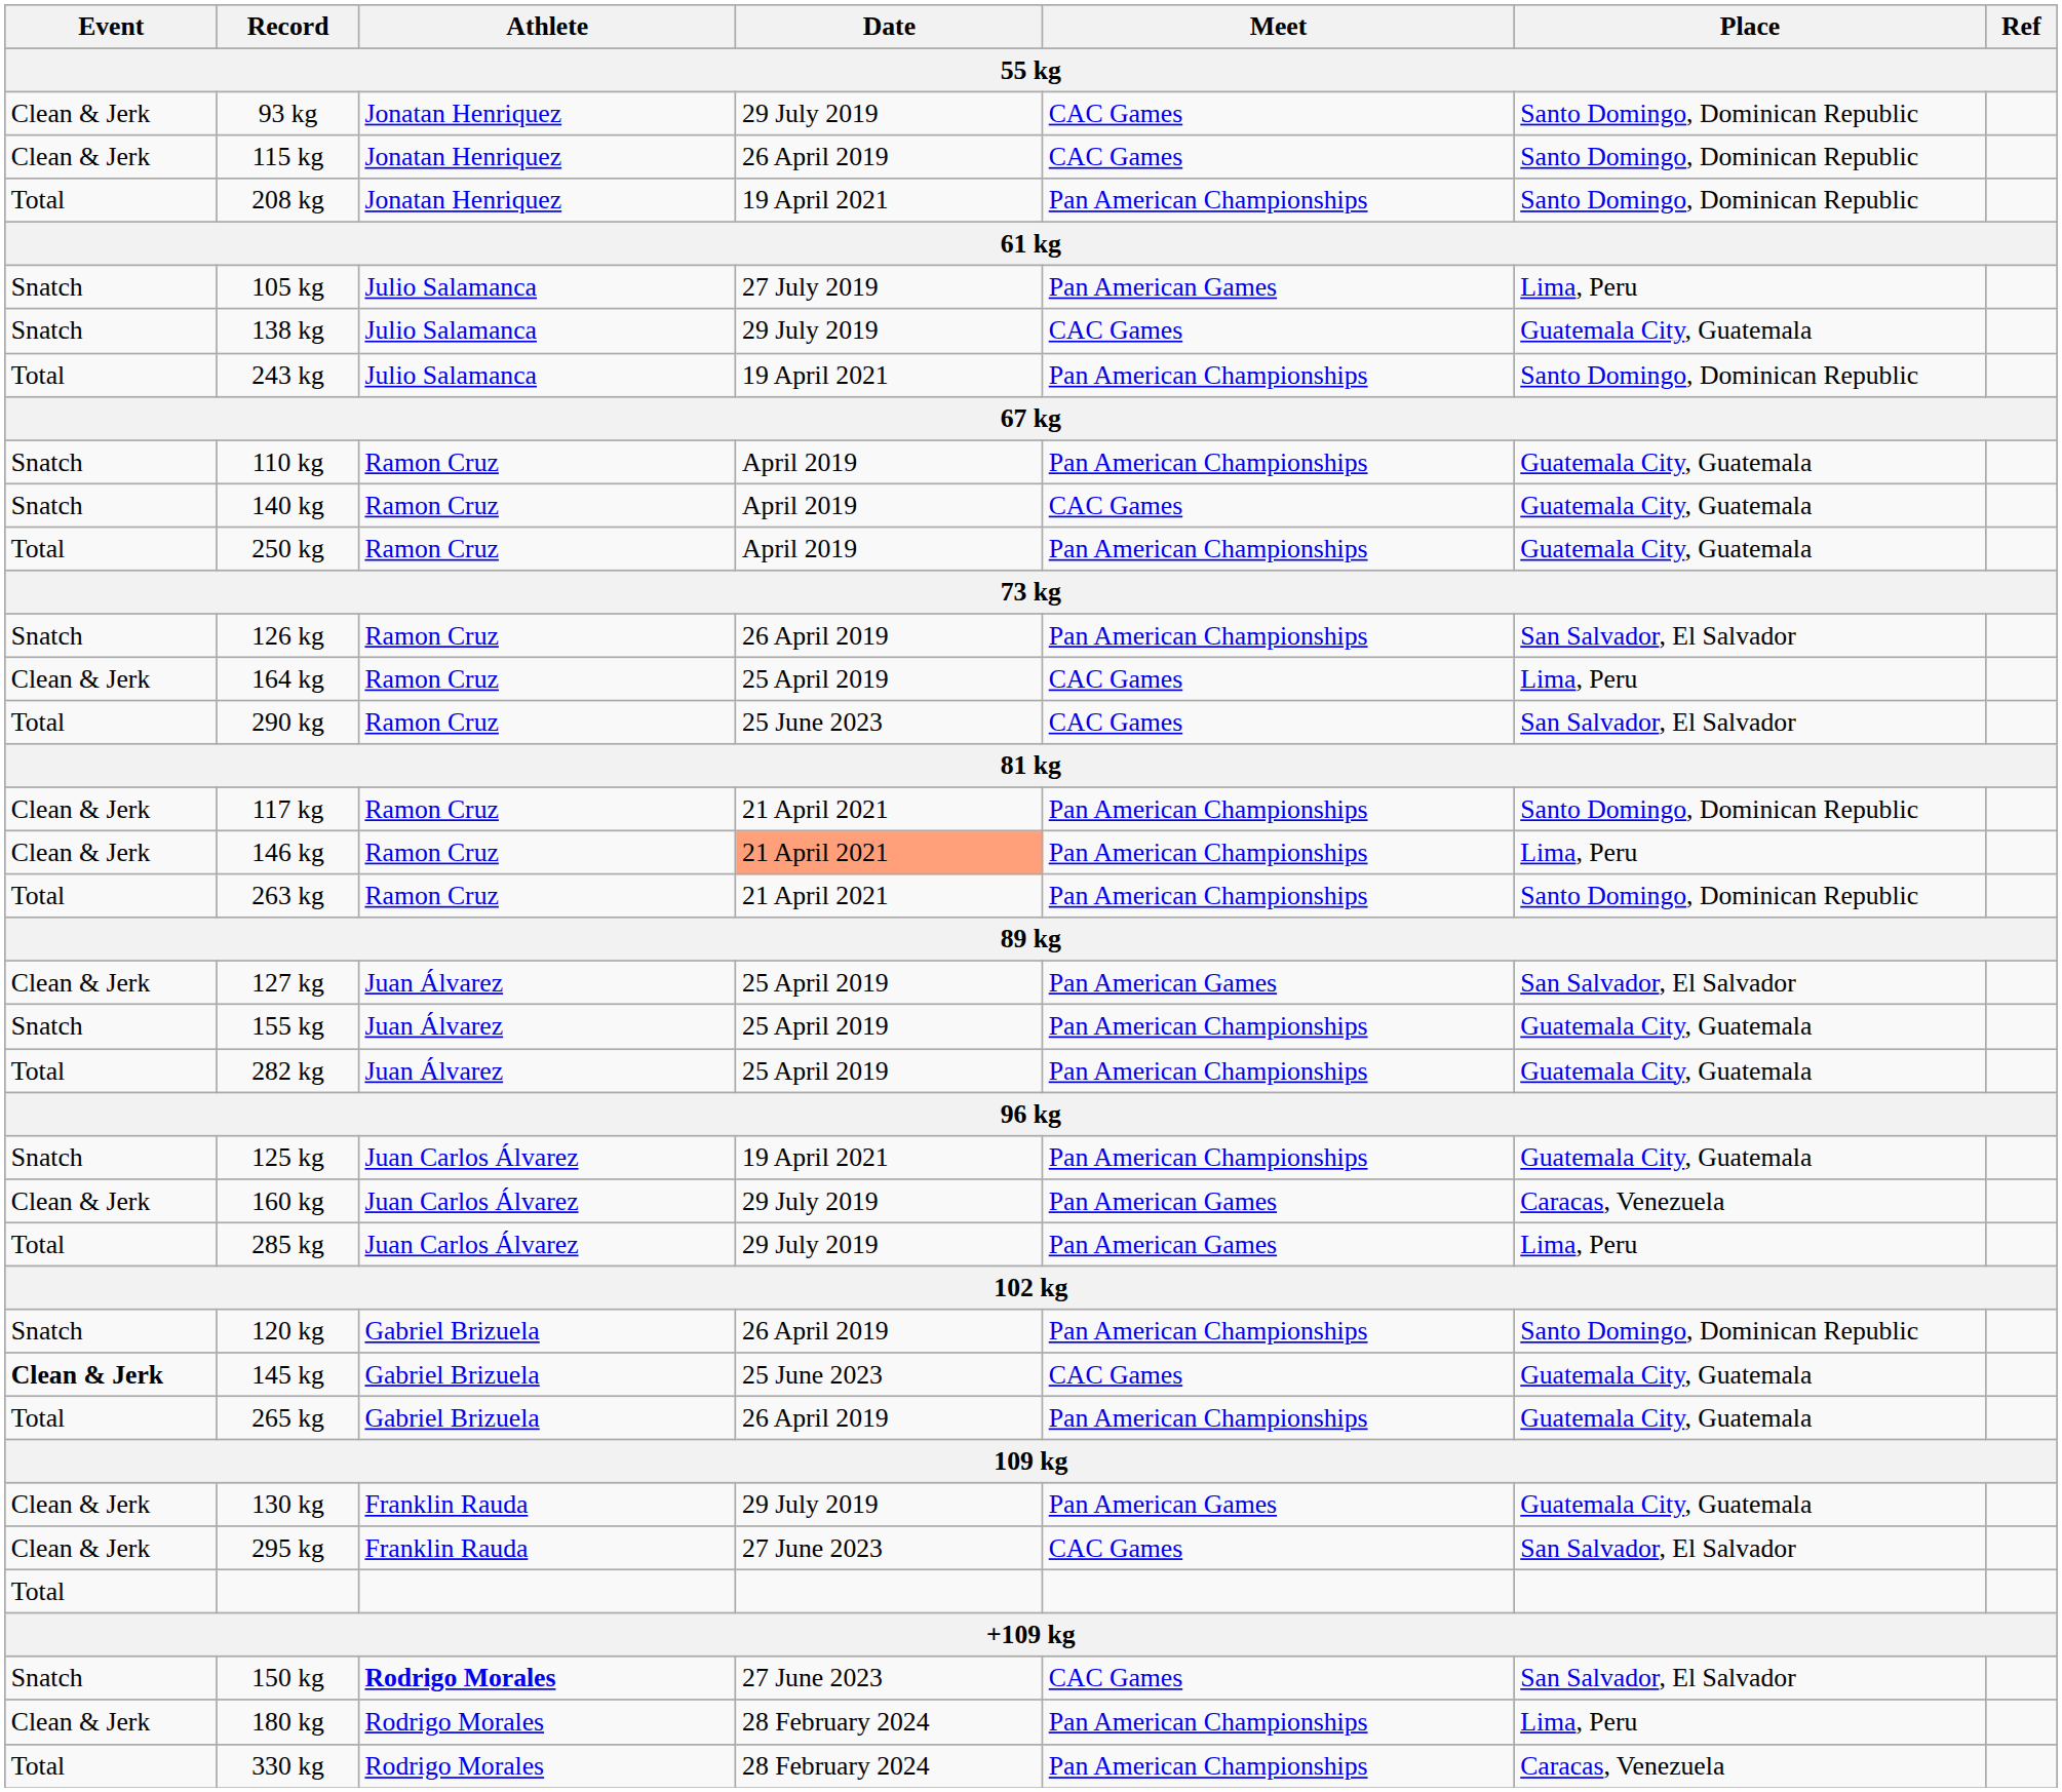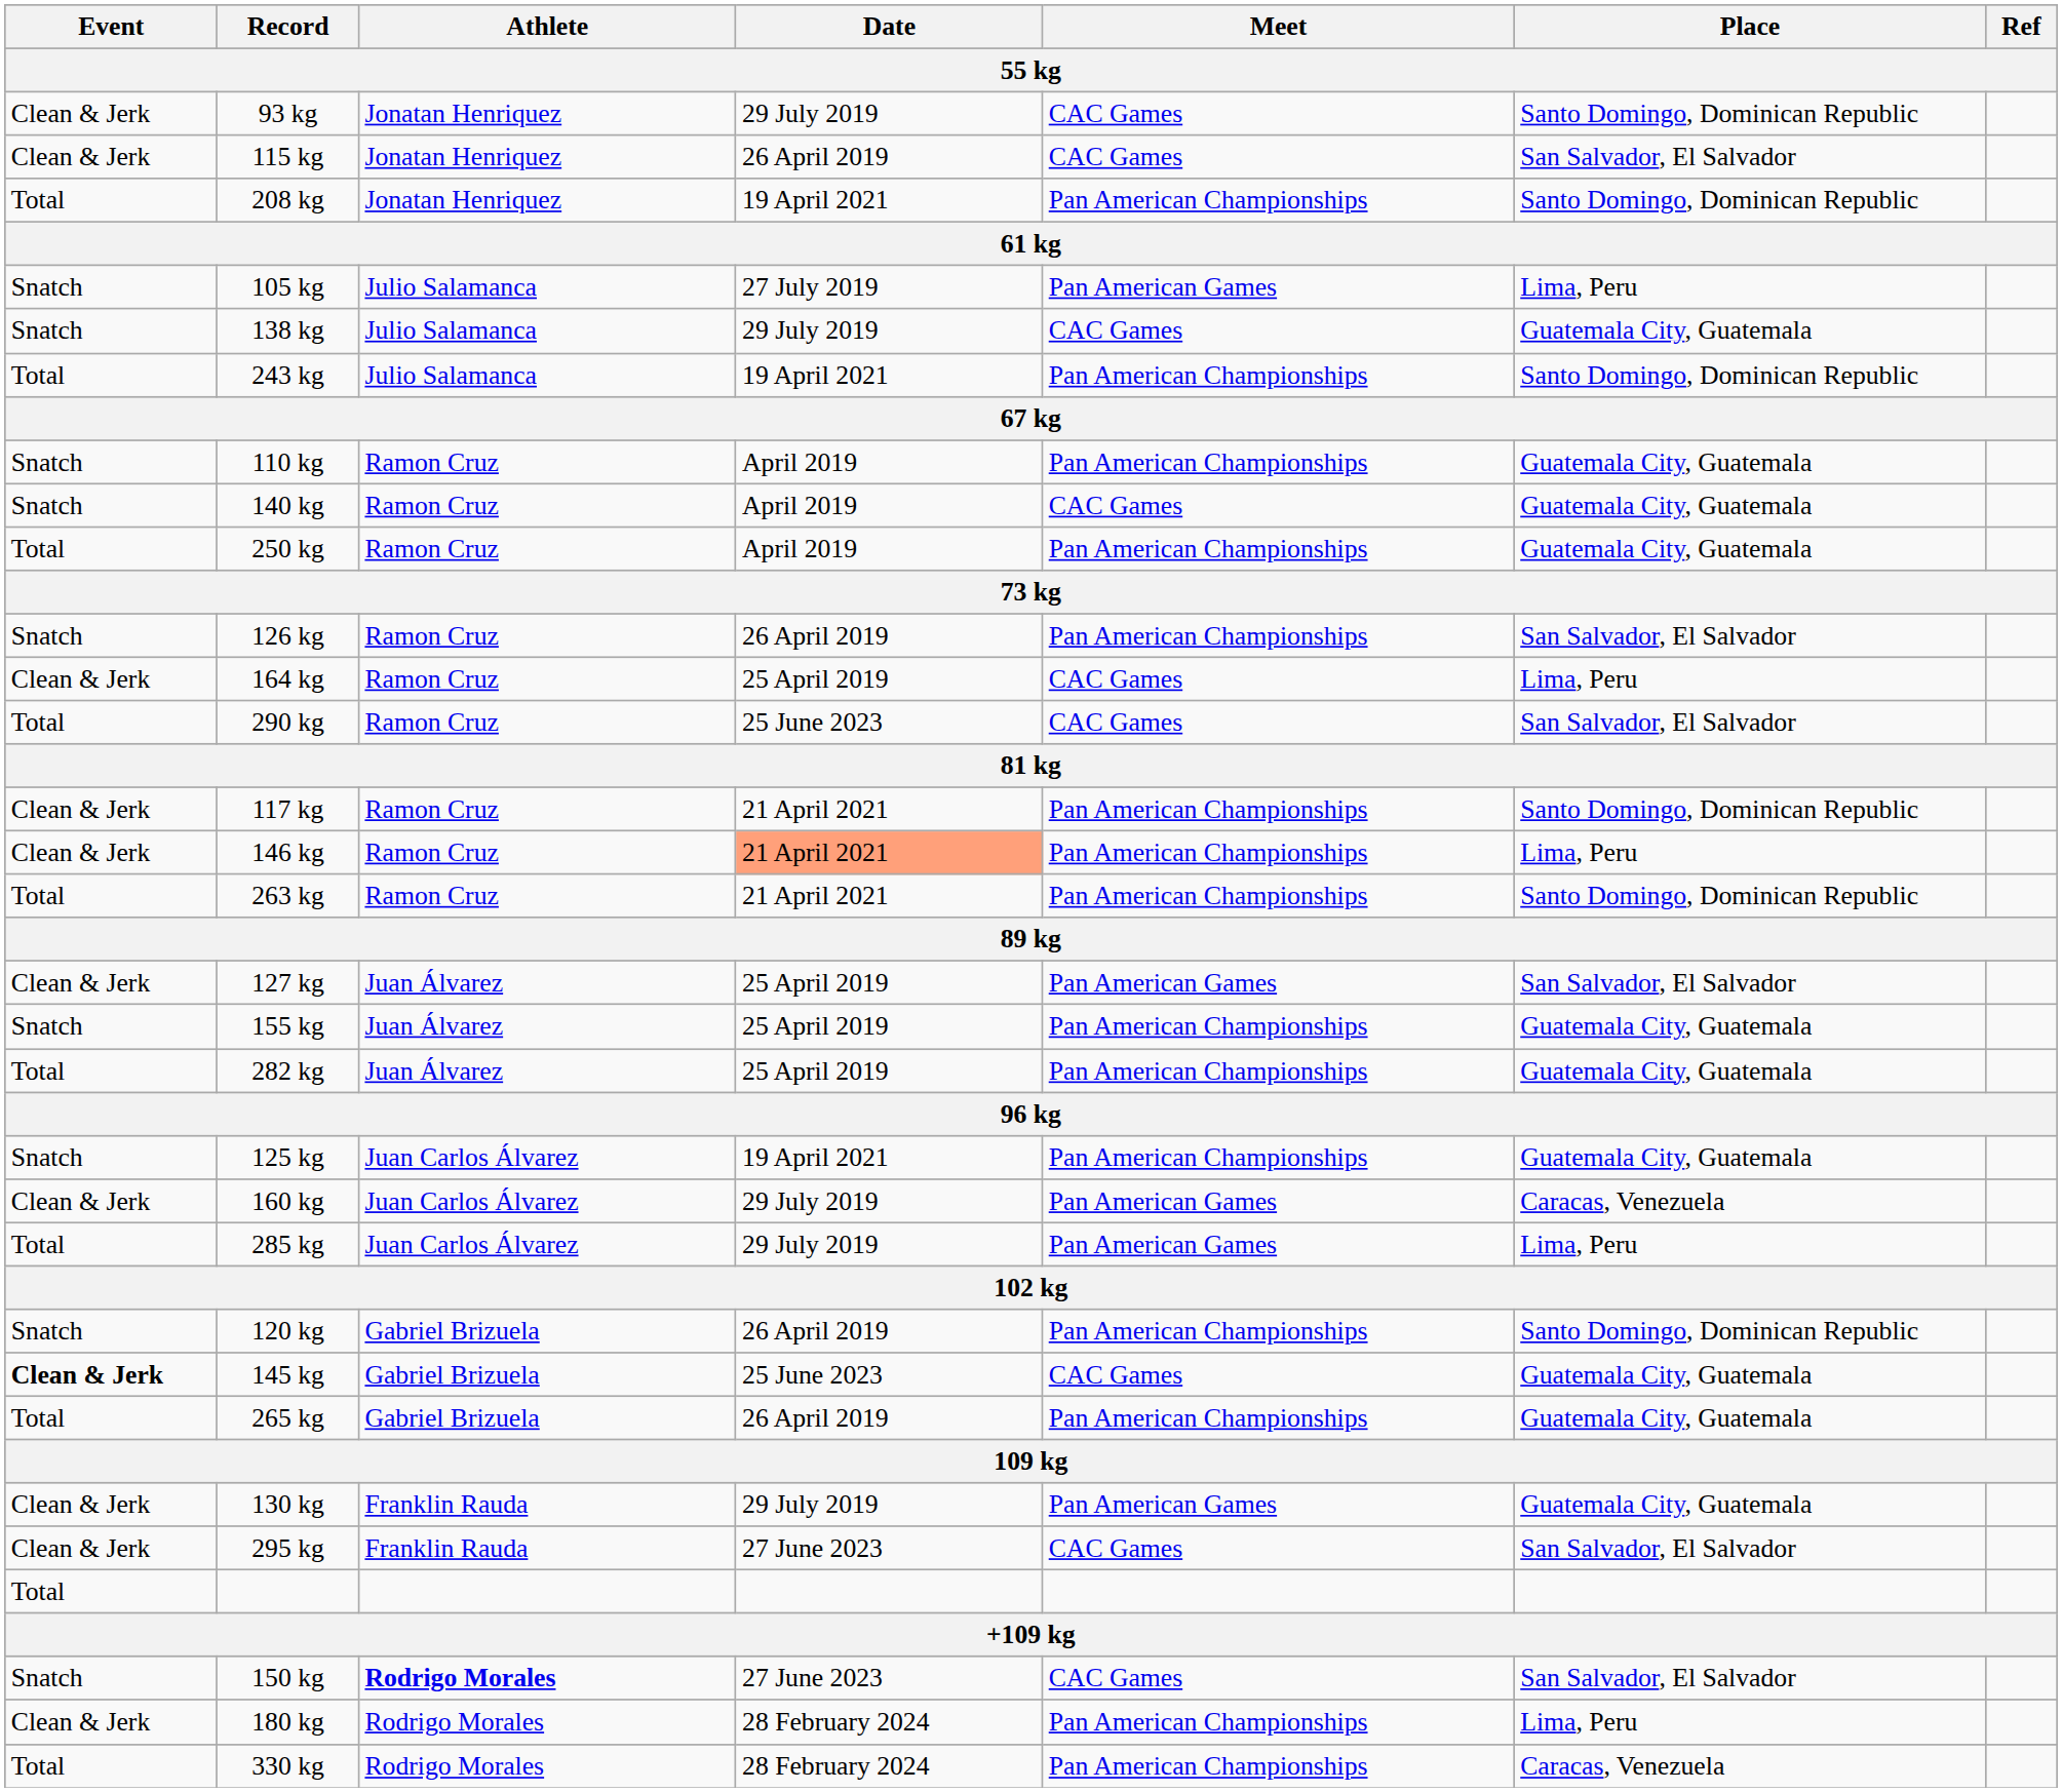115 kg | Place: Santo Domingo, Dominican Republic -> San Salvador, El Salvador
